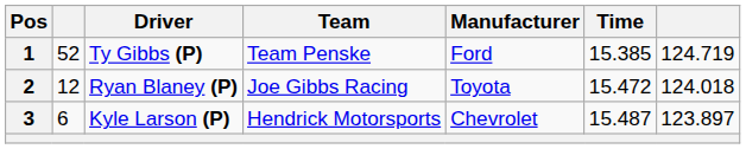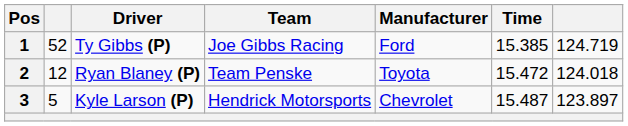1 | Team: Team Penske -> Joe Gibbs Racing
2 | Team: Joe Gibbs Racing -> Team Penske
3 | column 2: 6 -> 5
